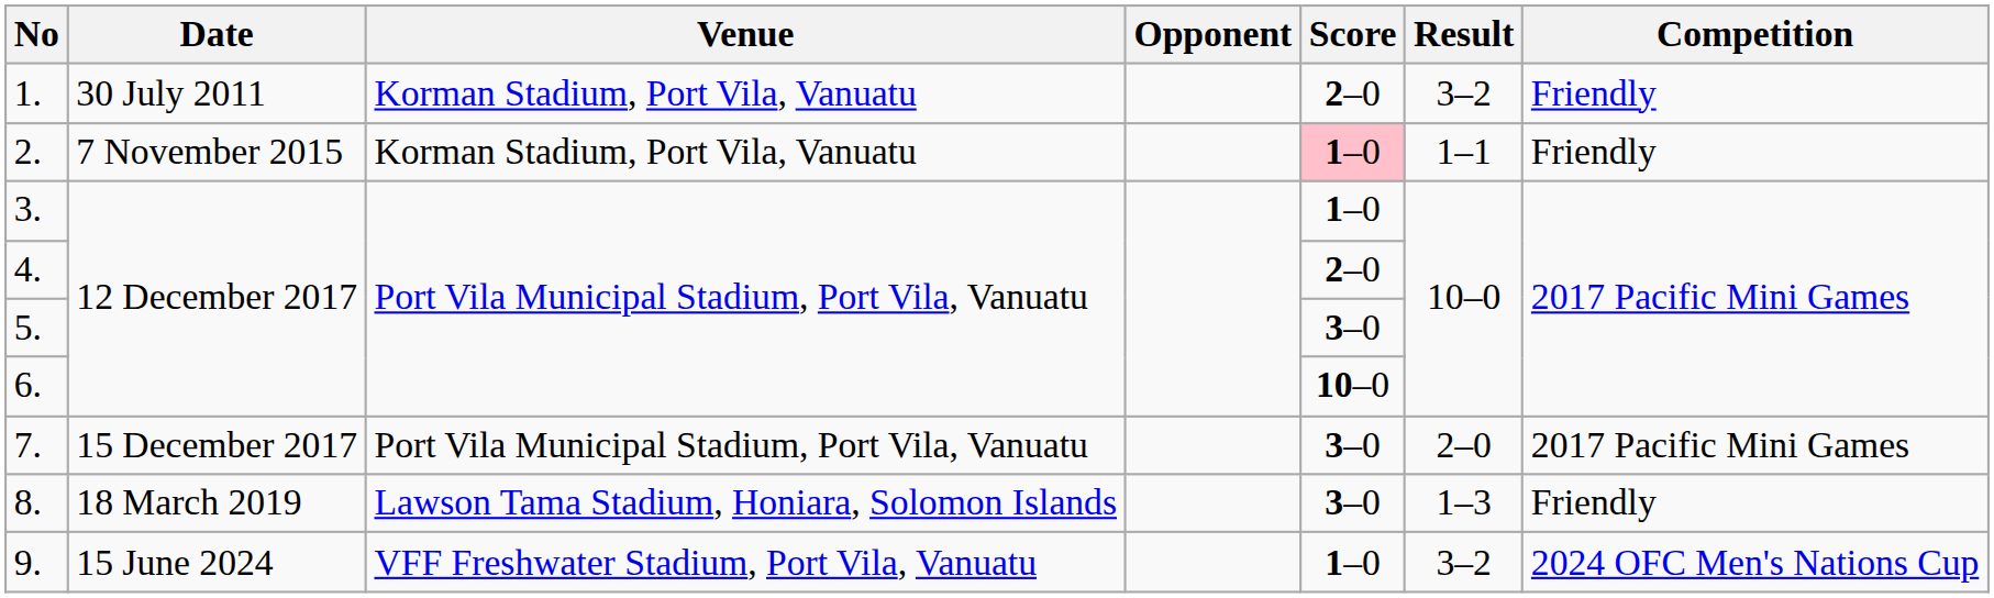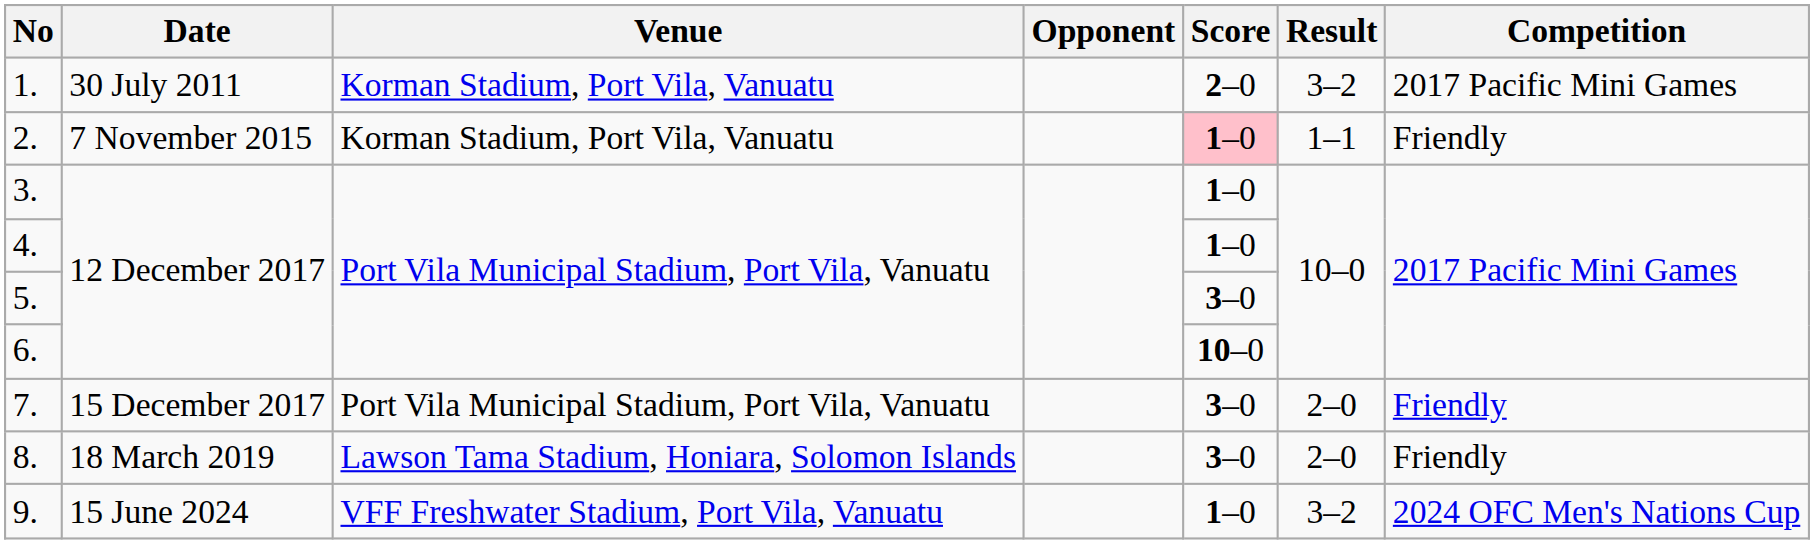1. | Competition: Friendly -> 2017 Pacific Mini Games
4. | Score: 2–0 -> 1–0
7. | Competition: 2017 Pacific Mini Games -> Friendly
8. | Result: 1–3 -> 2–0
